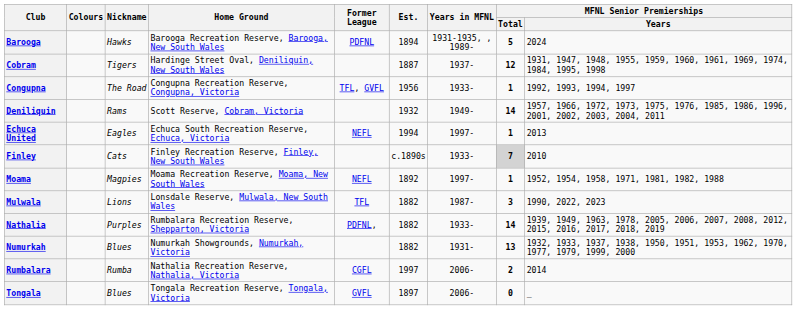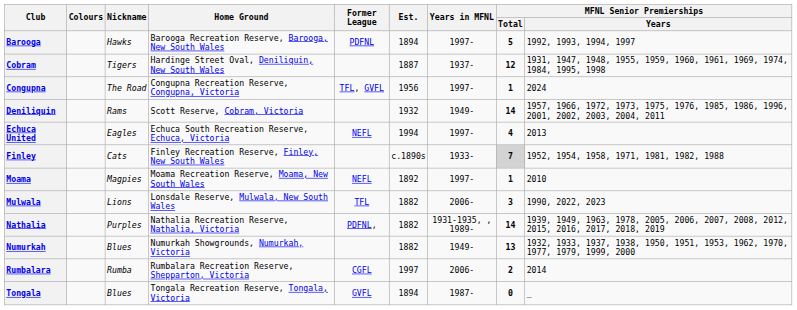Barooga | Years in MFNL: 1931-1935, , 1989- -> 1997-
Barooga | MFNL Senior Premierships / Years: 2024 -> 1992, 1993, 1994, 1997
Congupna | Years in MFNL: 1933- -> 1997-
Congupna | MFNL Senior Premierships / Years: 1992, 1993, 1994, 1997 -> 2024
Echuca United | MFNL Senior Premierships / Total: 1 -> 4
Finley | MFNL Senior Premierships / Years: 2010 -> 1952, 1954, 1958, 1971, 1981, 1982, 1988
Moama | MFNL Senior Premierships / Years: 1952, 1954, 1958, 1971, 1981, 1982, 1988 -> 2010
Mulwala | Years in MFNL: 1987- -> 2006-
Nathalia | Home Ground: Rumbalara Recreation Reserve, Shepparton, Victoria -> Nathalia Recreation Reserve, Nathalia, Victoria
Nathalia | Years in MFNL: 1933- -> 1931-1935, , 1989-
Numurkah | Years in MFNL: 1931- -> 1949-
Rumbalara | Home Ground: Nathalia Recreation Reserve, Nathalia, Victoria -> Rumbalara Recreation Reserve, Shepparton, Victoria
Tongala | Est.: 1897 -> 1894
Tongala | Years in MFNL: 2006- -> 1987-
